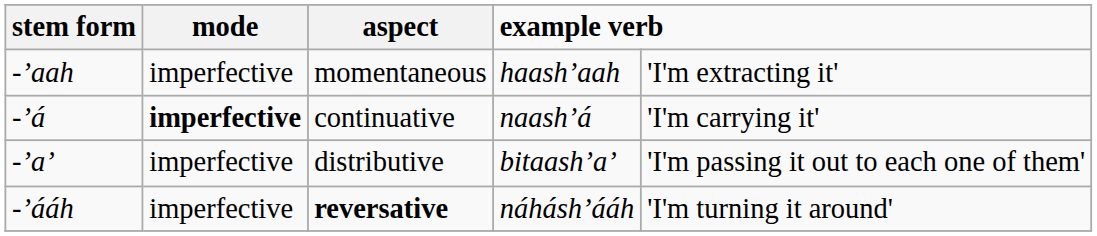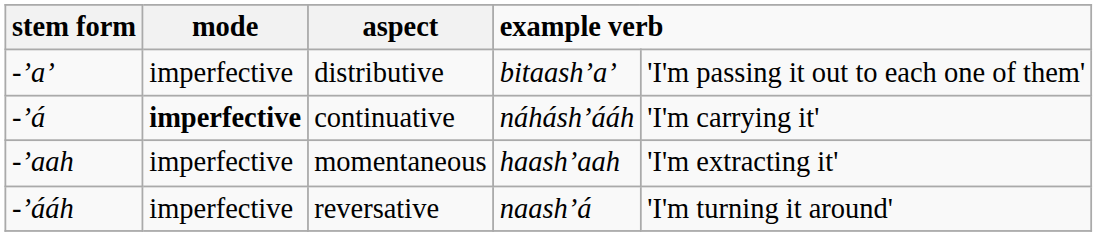rows swapped: -’aah <-> -’a’
-’á | column 4: naash’á -> náhásh’ááh
-’ááh | aspect: bold -> normal
-’ááh | column 4: náhásh’ááh -> naash’á
